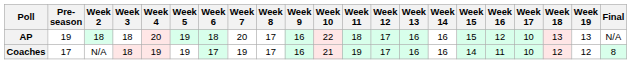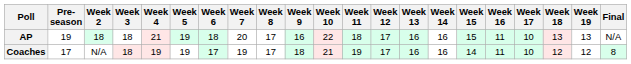AP | Week 4: 20 -> 21
AP | Week 16: 12 -> 11
Coaches | Week 9: 16 -> 18
